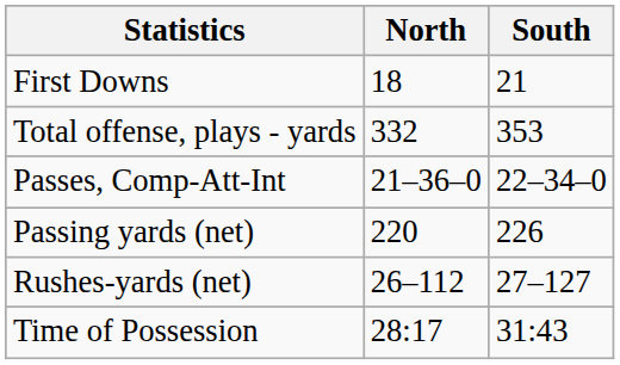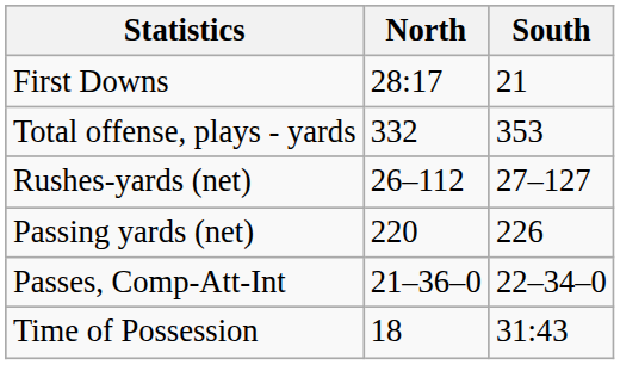First Downs | North: 18 -> 28:17
rows swapped: Rushes-yards (net) <-> Passes, Comp-Att-Int
Time of Possession | North: 28:17 -> 18
